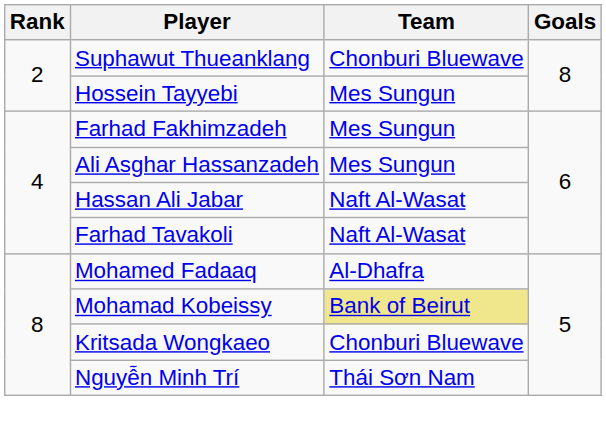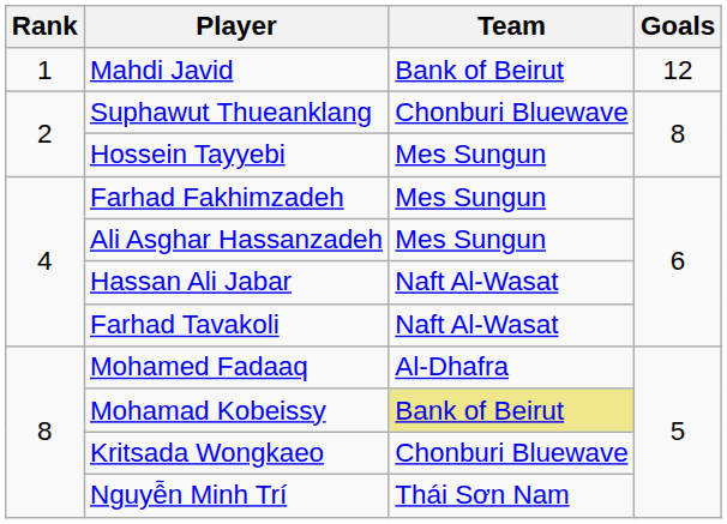+ row: 1 | Mahdi Javid | Bank of Beirut | 12
